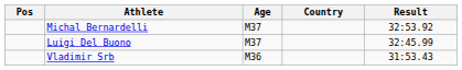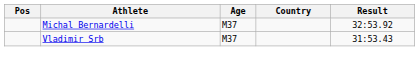- row: Luigi Del Buono | M37 | 32:45.99
Vladimir Srb | Age: M36 -> M37
